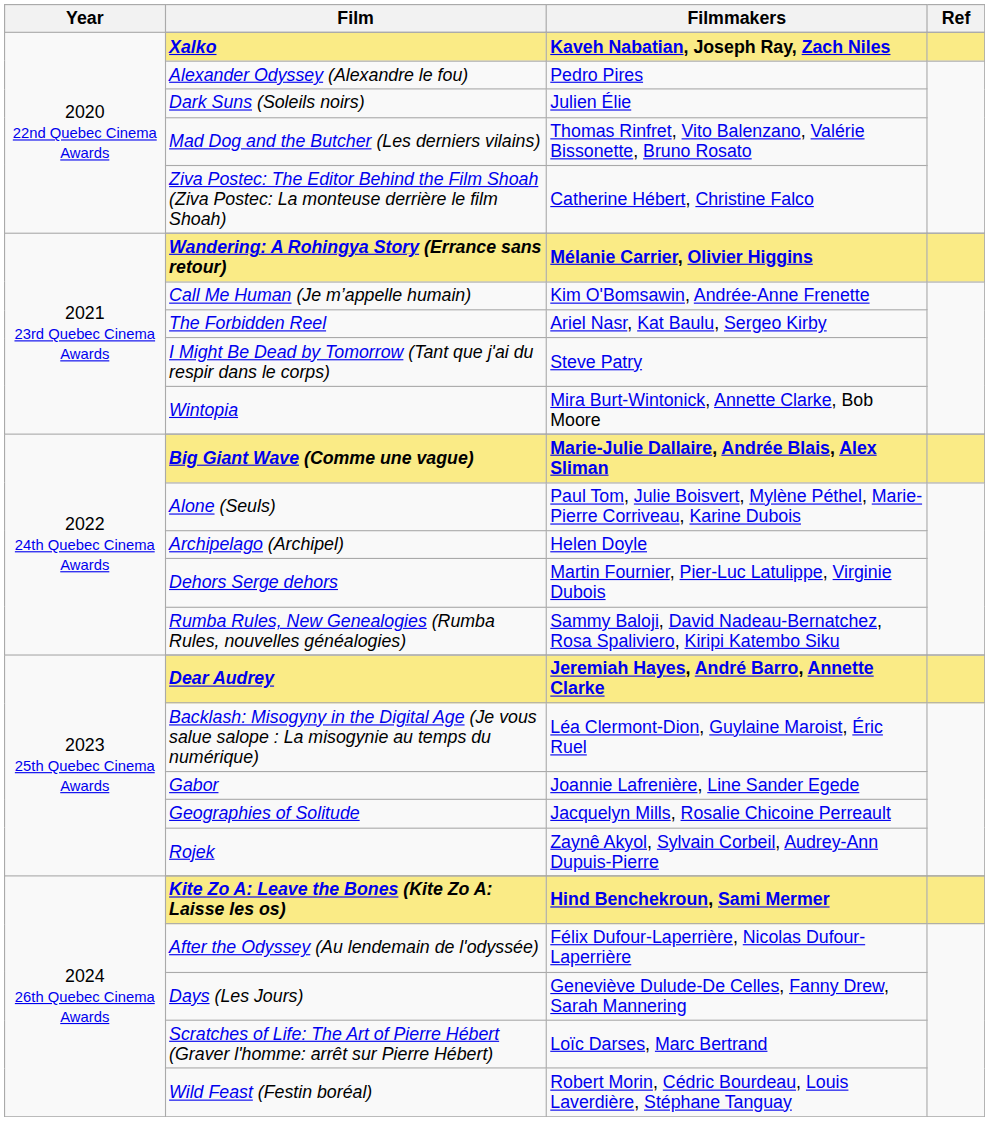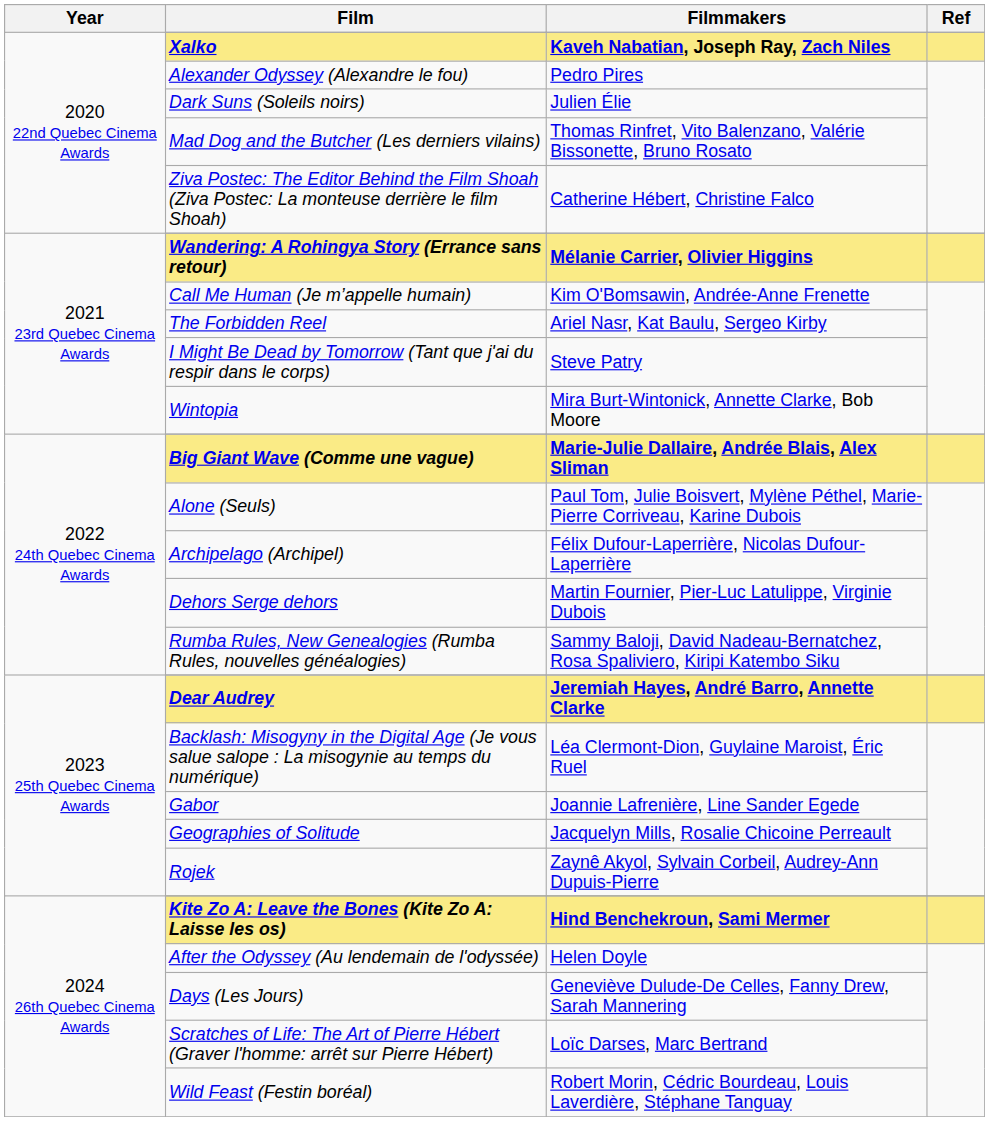Archipelago (Archipel) | Filmmakers: Helen Doyle -> Félix Dufour-Laperrière, Nicolas Dufour-Laperrière
After the Odyssey (Au lendemain de l'odyssée) | Filmmakers: Félix Dufour-Laperrière, Nicolas Dufour-Laperrière -> Helen Doyle
